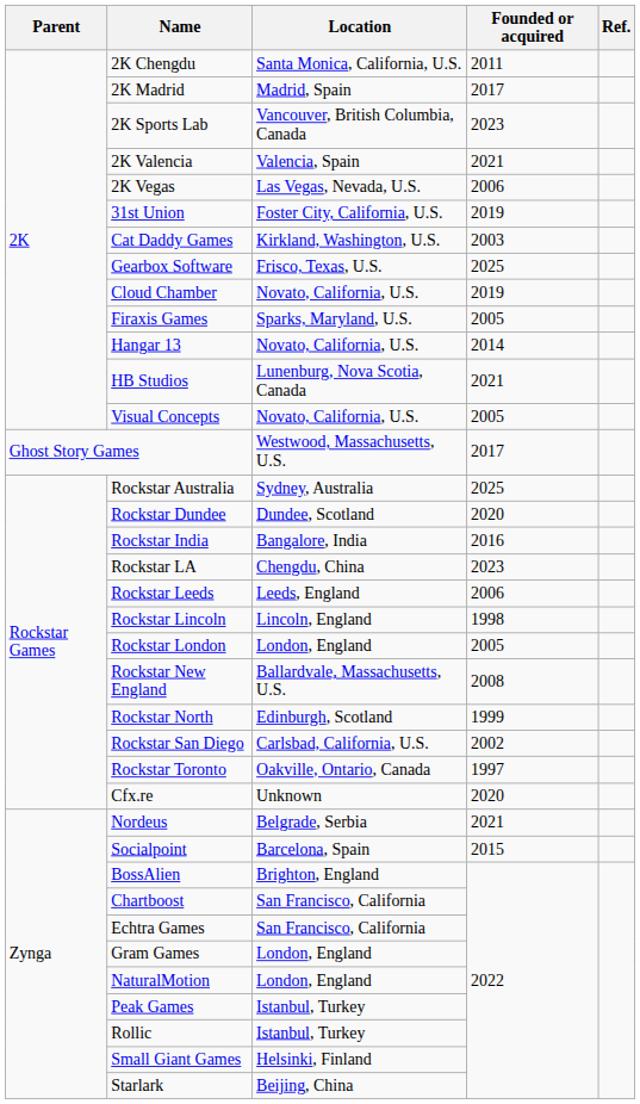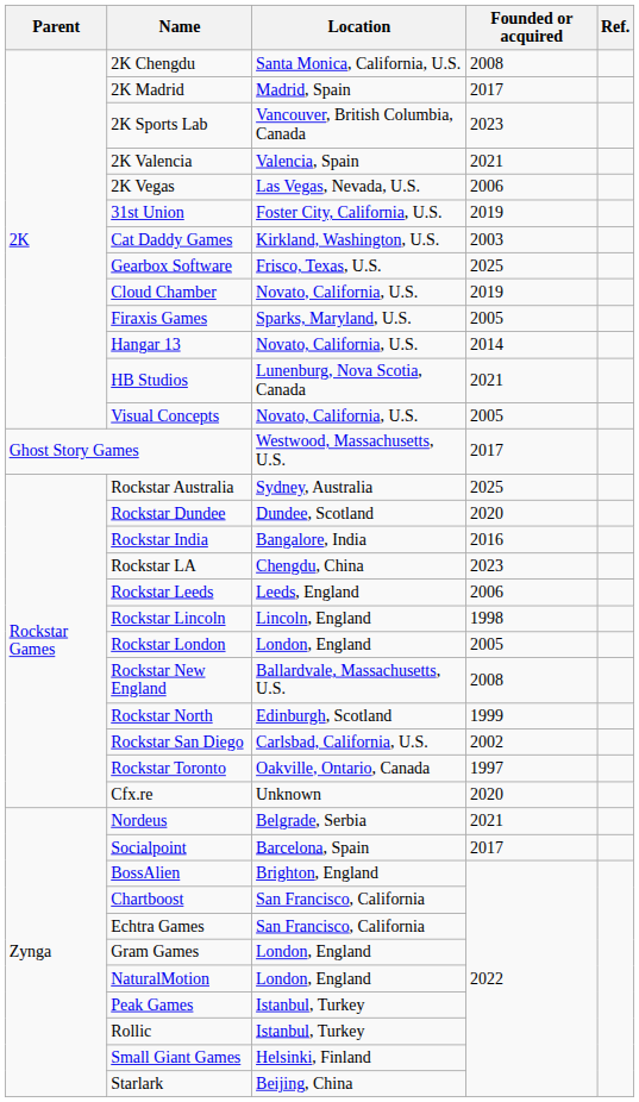2K Chengdu | Founded or acquired: 2011 -> 2008
Socialpoint | Founded or acquired: 2015 -> 2017
